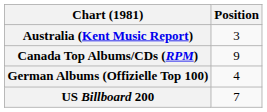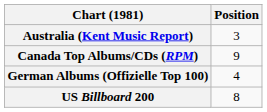US Billboard 200 | Position: 7 -> 8
